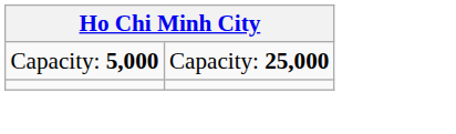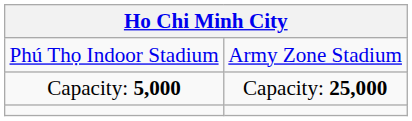+ row: Phú Thọ Indoor Stadium | Army Zone Stadium
